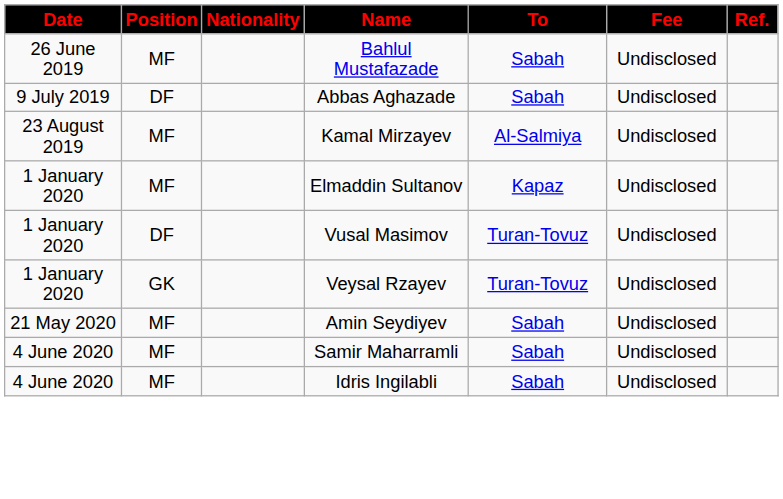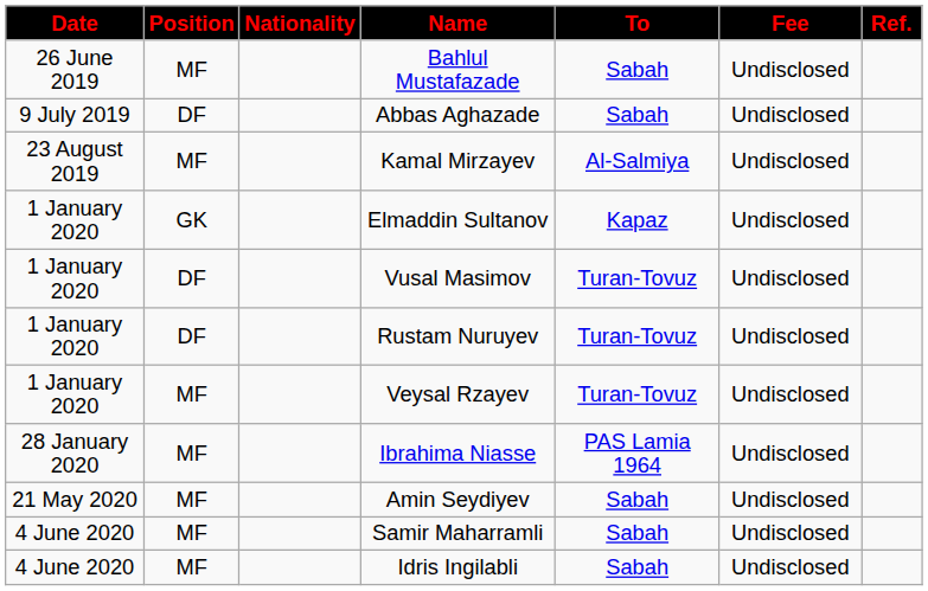Elmaddin Sultanov | Position: MF -> GK
+ row: 1 January 2020 | DF | Rustam Nuruyev | Turan-Tovuz | Undisclosed
Veysal Rzayev | Position: GK -> MF
+ row: 28 January 2020 | MF | Ibrahima Niasse | PAS Lamia 1964 | Undisclosed
